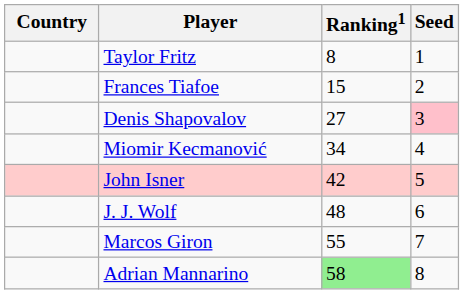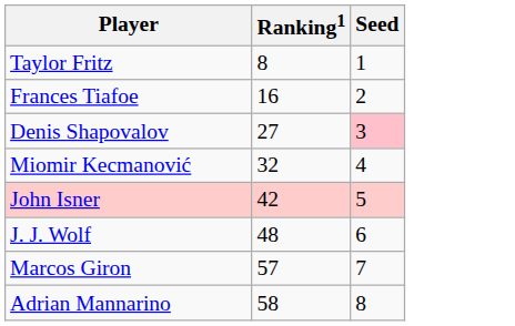- column: Country
Frances Tiafoe | Ranking1: 15 -> 16
Miomir Kecmanović | Ranking1: 34 -> 32
Marcos Giron | Ranking1: 55 -> 57
Adrian Mannarino | Ranking1: lightgreen background -> no background
